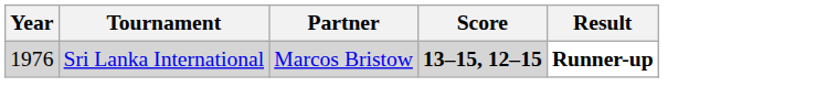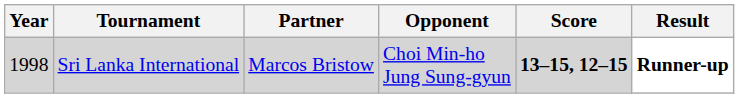+ column: Opponent | Choi Min-ho Jung Sung-gyun
Sri Lanka International | Year: 1976 -> 1998
